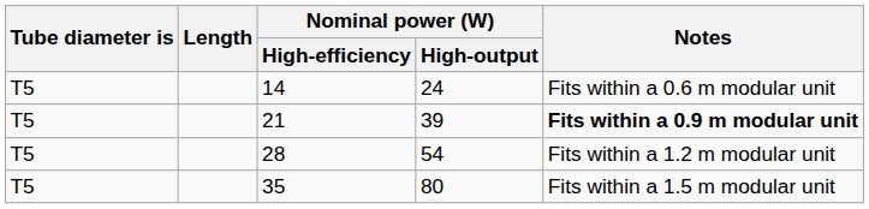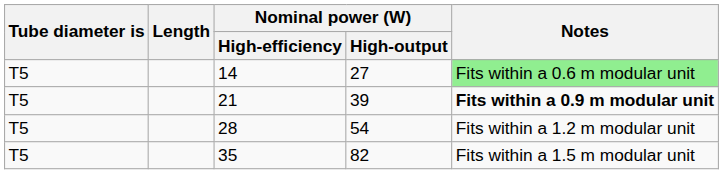14 | Nominal power (W) / High-output: 24 -> 27
14 | Notes: no background -> lightgreen background
35 | Nominal power (W) / High-output: 80 -> 82
